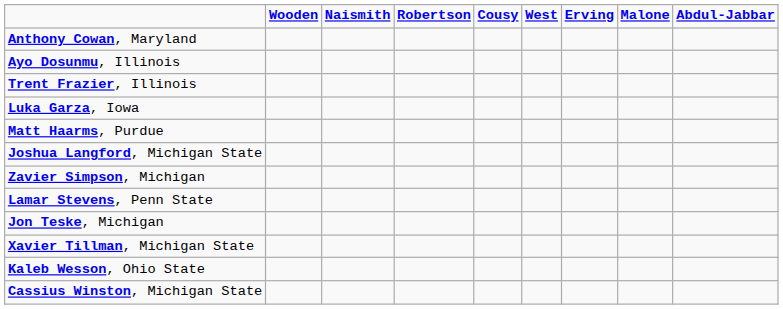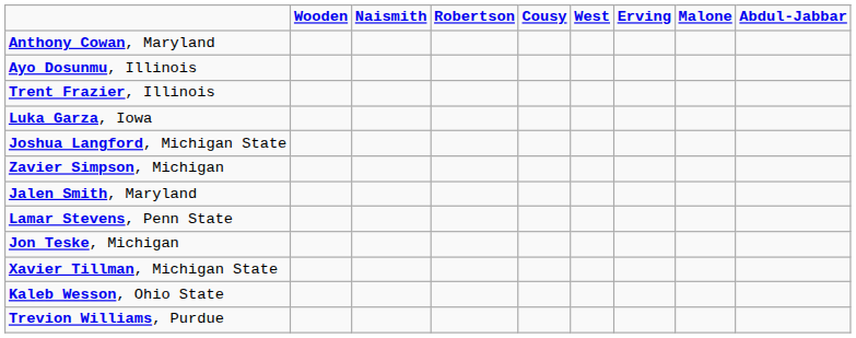- row: Matt Haarms, Purdue
+ row: Jalen Smith, Maryland
+ row: Trevion Williams, Purdue
- row: Cassius Winston, Michigan State
